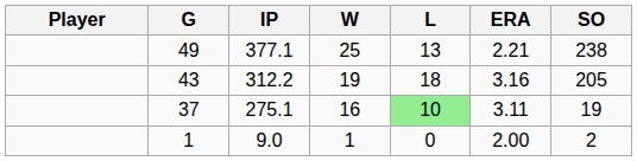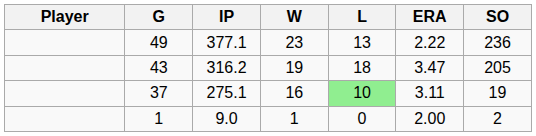49 | W: 25 -> 23
49 | ERA: 2.21 -> 2.22
49 | SO: 238 -> 236
43 | IP: 312.2 -> 316.2
43 | ERA: 3.16 -> 3.47
